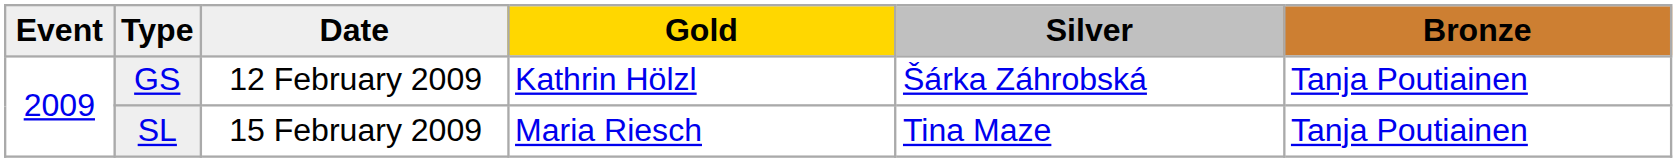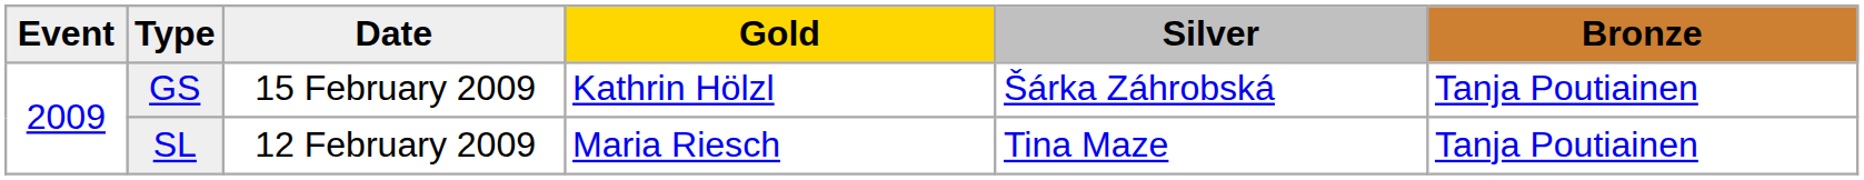GS | Date: 12 February 2009 -> 15 February 2009
SL | Date: 15 February 2009 -> 12 February 2009
